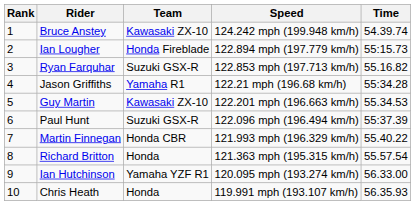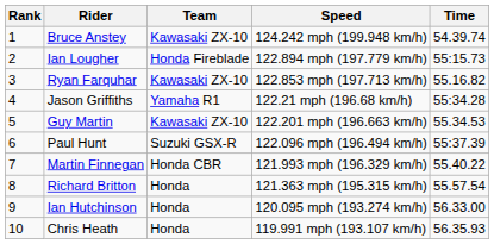Ryan Farquhar | Team: Suzuki GSX-R -> Kawasaki ZX-10
Ian Hutchinson | Team: Yamaha YZF R1 -> Honda
